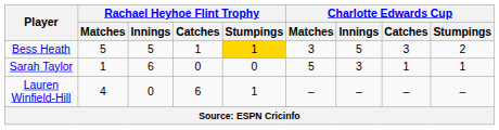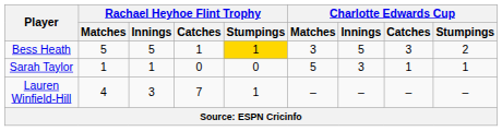Sarah Taylor | Rachael Heyhoe Flint Trophy / Innings: 6 -> 1
Lauren Winfield-Hill | Rachael Heyhoe Flint Trophy / Innings: 0 -> 3
Lauren Winfield-Hill | Rachael Heyhoe Flint Trophy / Catches: 6 -> 7
